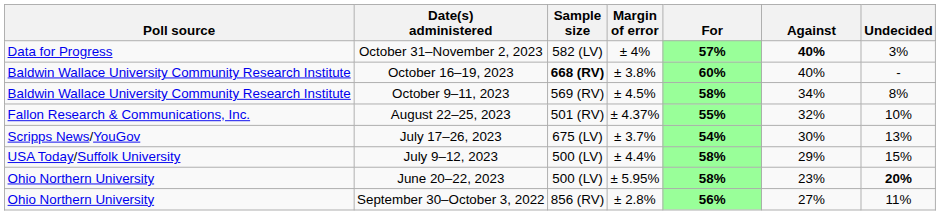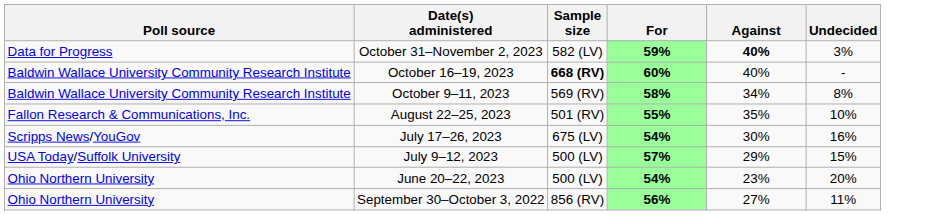- column: Margin of error | ± 4% | ± 3.8% | ± 4.5% | ± 4.37% | ± 3.7% | ± 4.4% | ± 5.95% | ± 2.8%
October 31–November 2, 2023 | For: 57% -> 59%
August 22–25, 2023 | Against: 32% -> 35%
July 17–26, 2023 | Undecided: 13% -> 16%
July 9–12, 2023 | For: 58% -> 57%
June 20–22, 2023 | For: 58% -> 54%
June 20–22, 2023 | Undecided: bold -> normal
